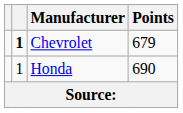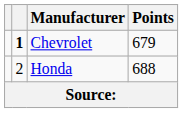Honda | column 2: 1 -> 2
Honda | Points: 690 -> 688
